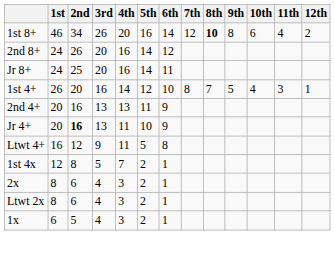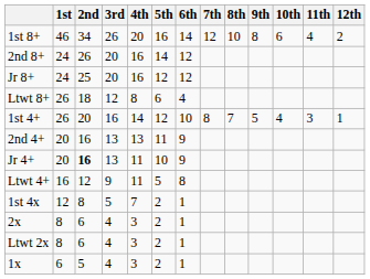1st 8+ | 8th: bold -> normal
Jr 8+ | 5th: 14 -> 12
Jr 8+ | 6th: 11 -> 12
+ row: Ltwt 8+ | 26 | 18 | 12 | 8 | 6 | 4
